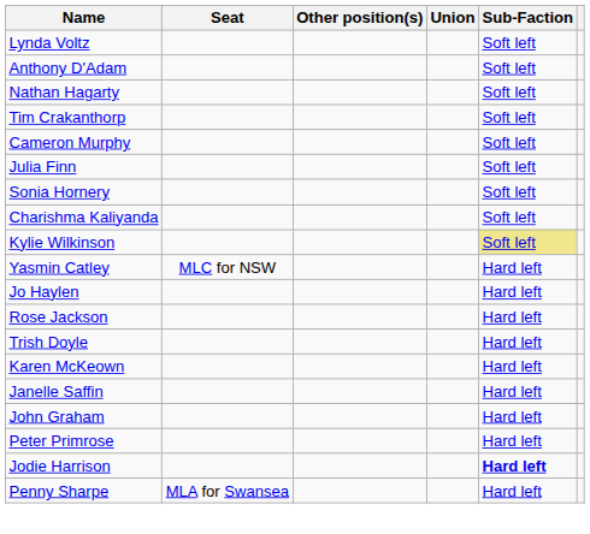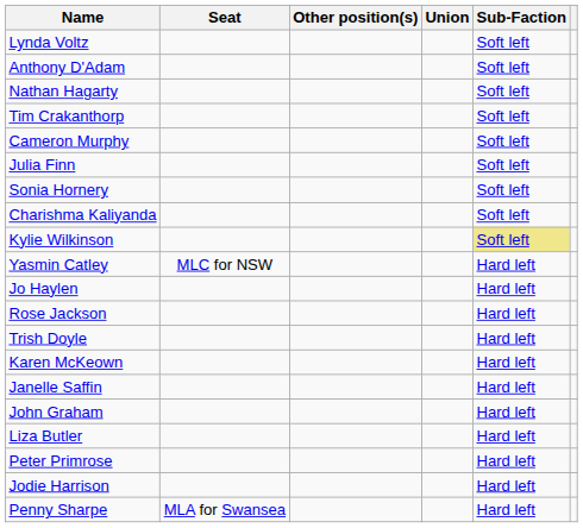+ row: Liza Butler | Hard left
Jodie Harrison | Sub-Faction: bold -> normal
